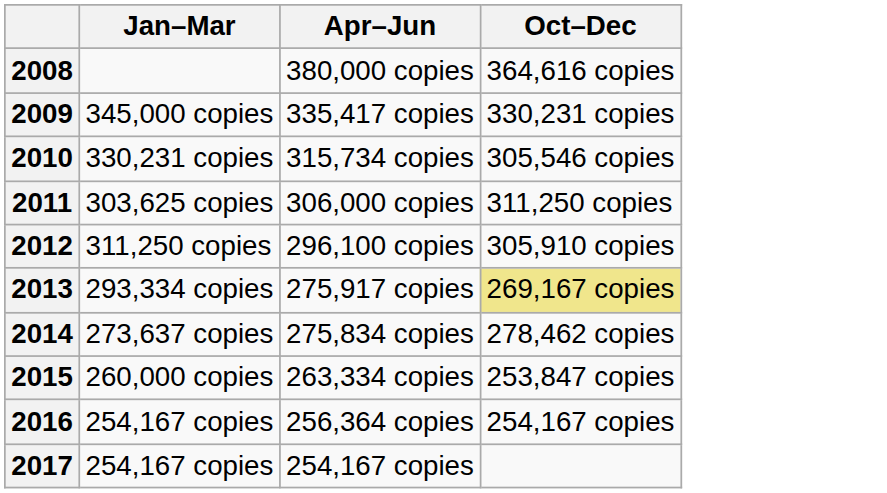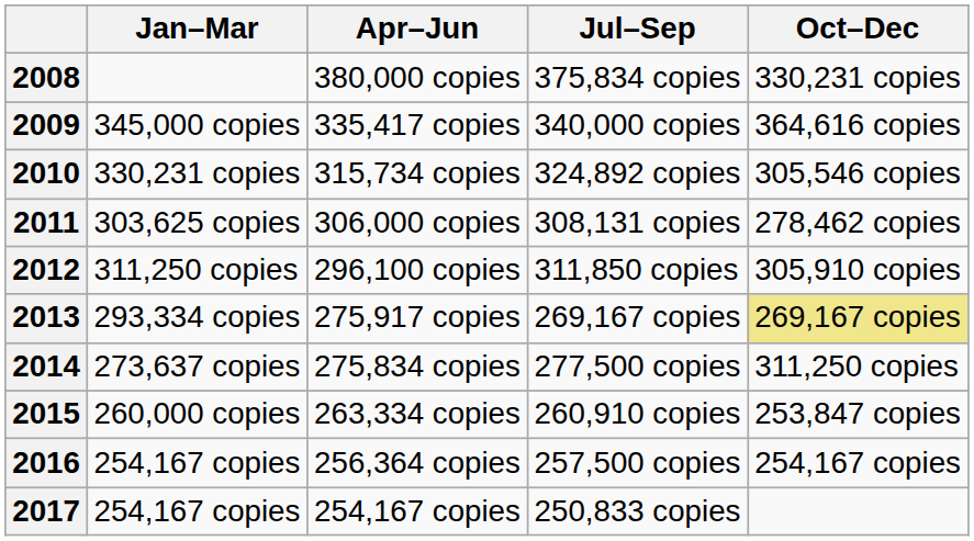+ column: Jul–Sep | 375,834 copies | 340,000 copies | 324,892 copies | 308,131 copies | 311,850 copies | 269,167 copies | 277,500 copies | 260,910 copies | 257,500 copies | 250,833 copies
2008 | Oct–Dec: 364,616 copies -> 330,231 copies
2009 | Oct–Dec: 330,231 copies -> 364,616 copies
2011 | Oct–Dec: 311,250 copies -> 278,462 copies
2014 | Oct–Dec: 278,462 copies -> 311,250 copies
